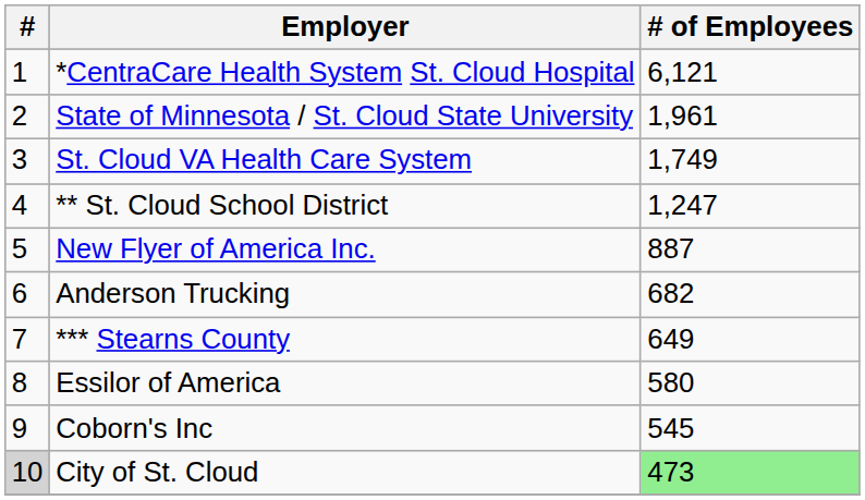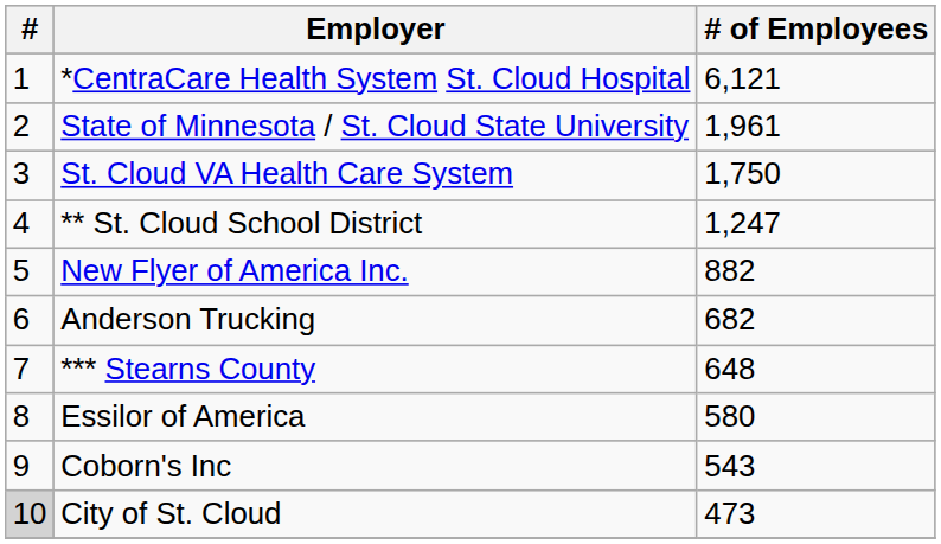St. Cloud VA Health Care System | # of Employees: 1,749 -> 1,750
New Flyer of America Inc. | # of Employees: 887 -> 882
*** Stearns County | # of Employees: 649 -> 648
Coborn's Inc | # of Employees: 545 -> 543
City of St. Cloud | # of Employees: lightgreen background -> no background
